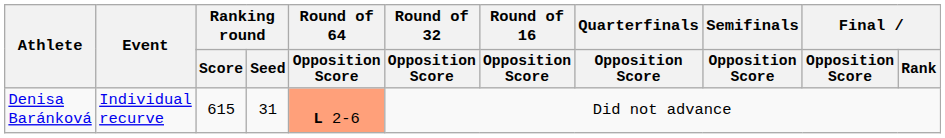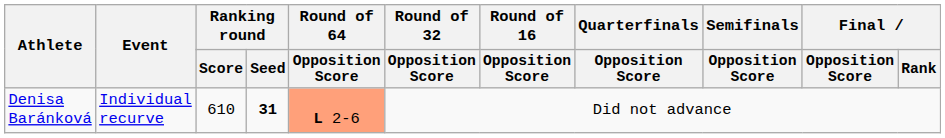Denisa Baránková | Ranking round / Score: 615 -> 610
Denisa Baránková | Ranking round / Seed: normal -> bold
